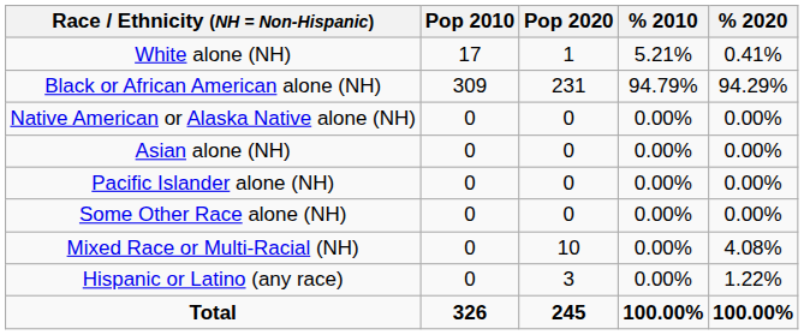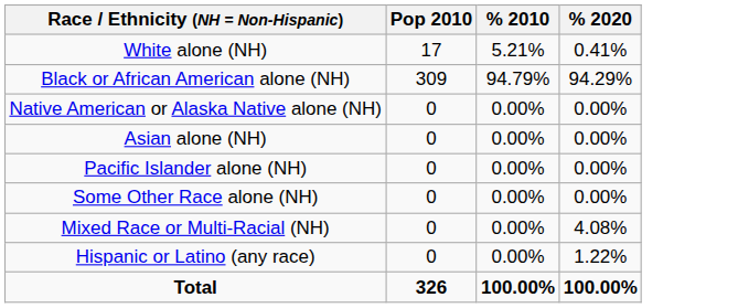- column: Pop 2020 | 1 | 231 | 0 | 0 | 0 | 0 | 10 | 3 | 245
